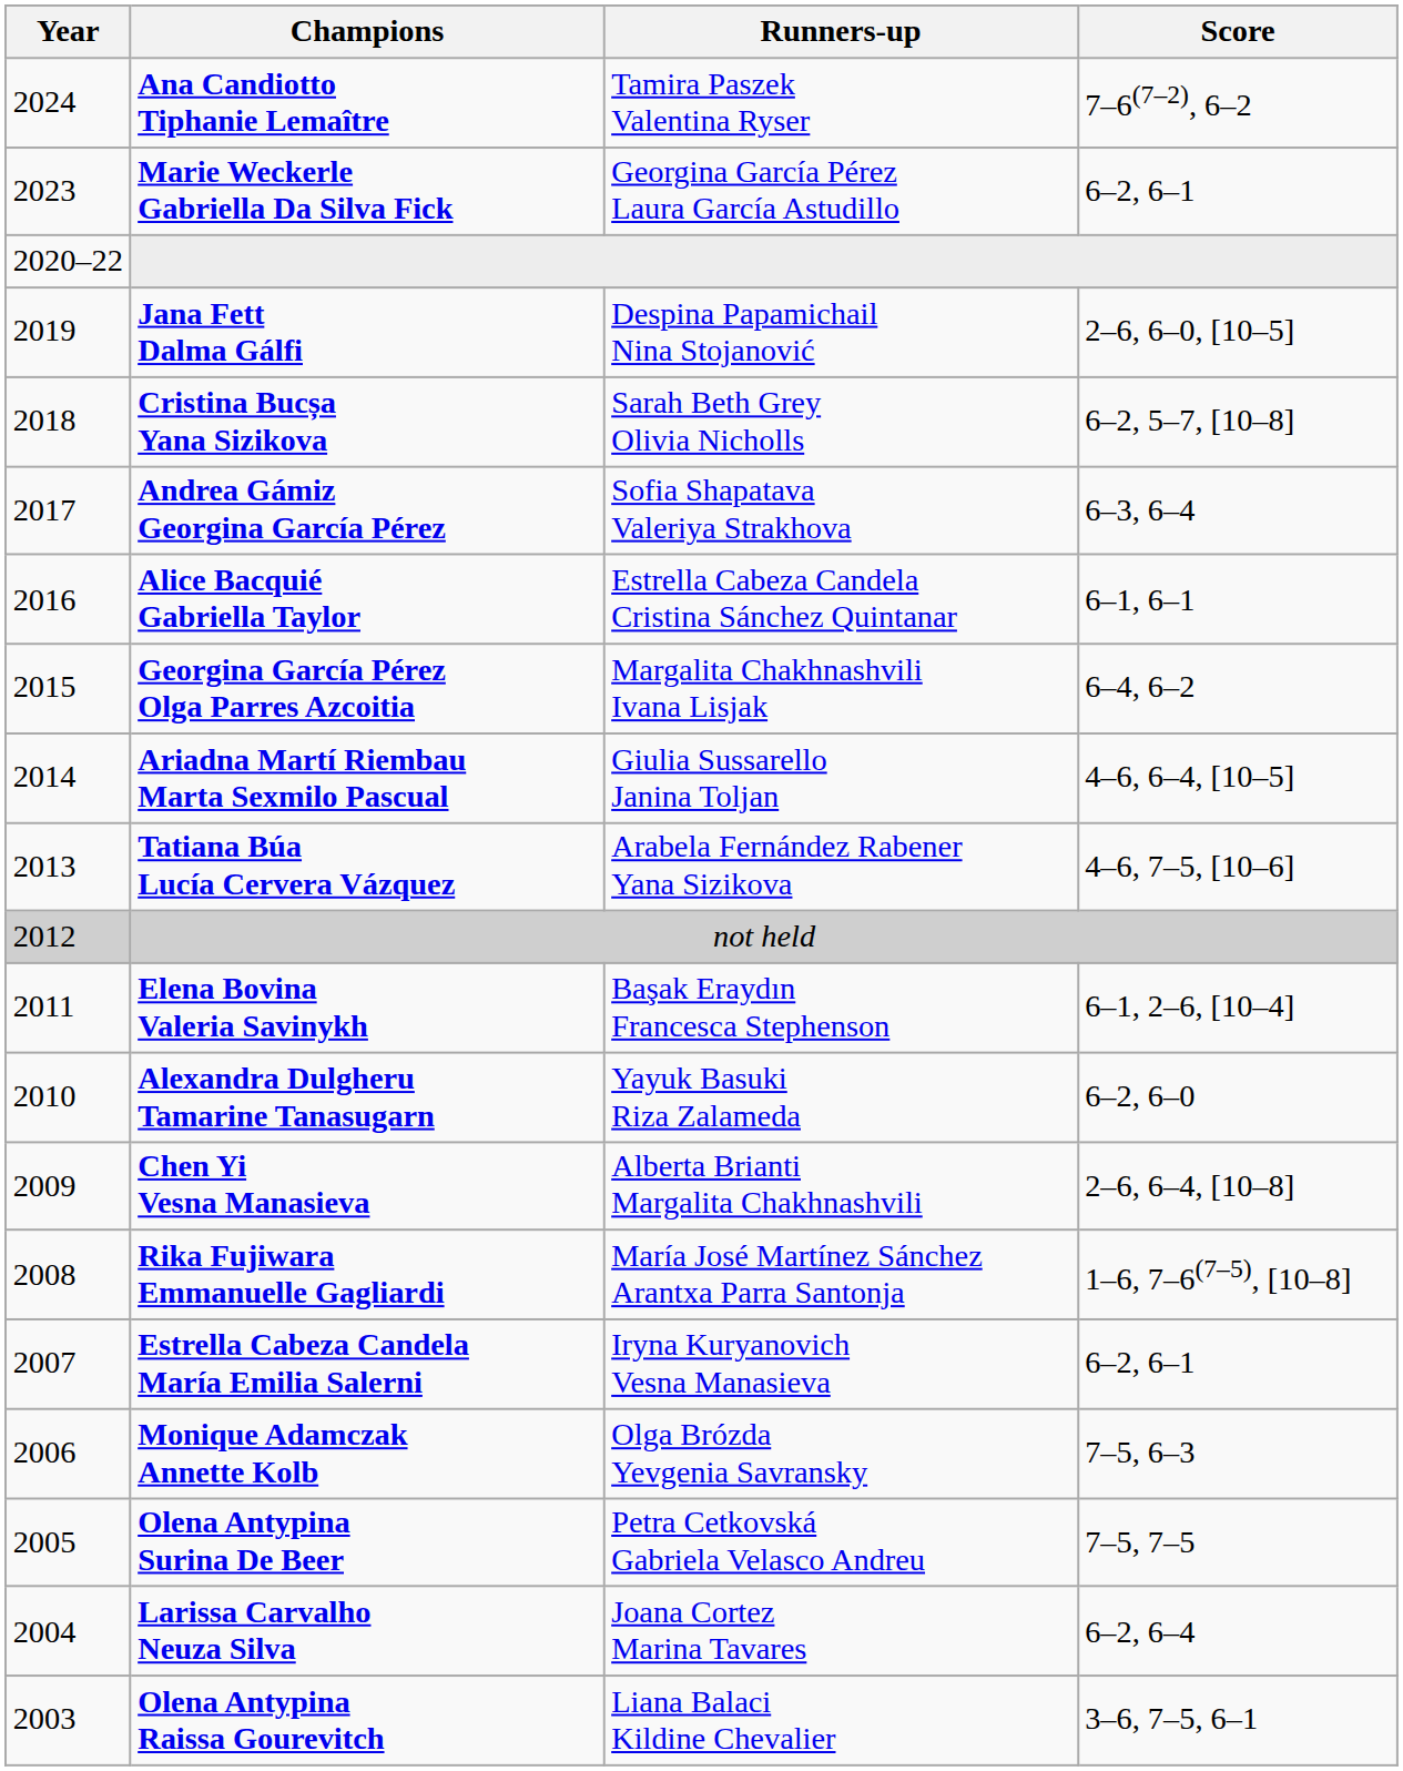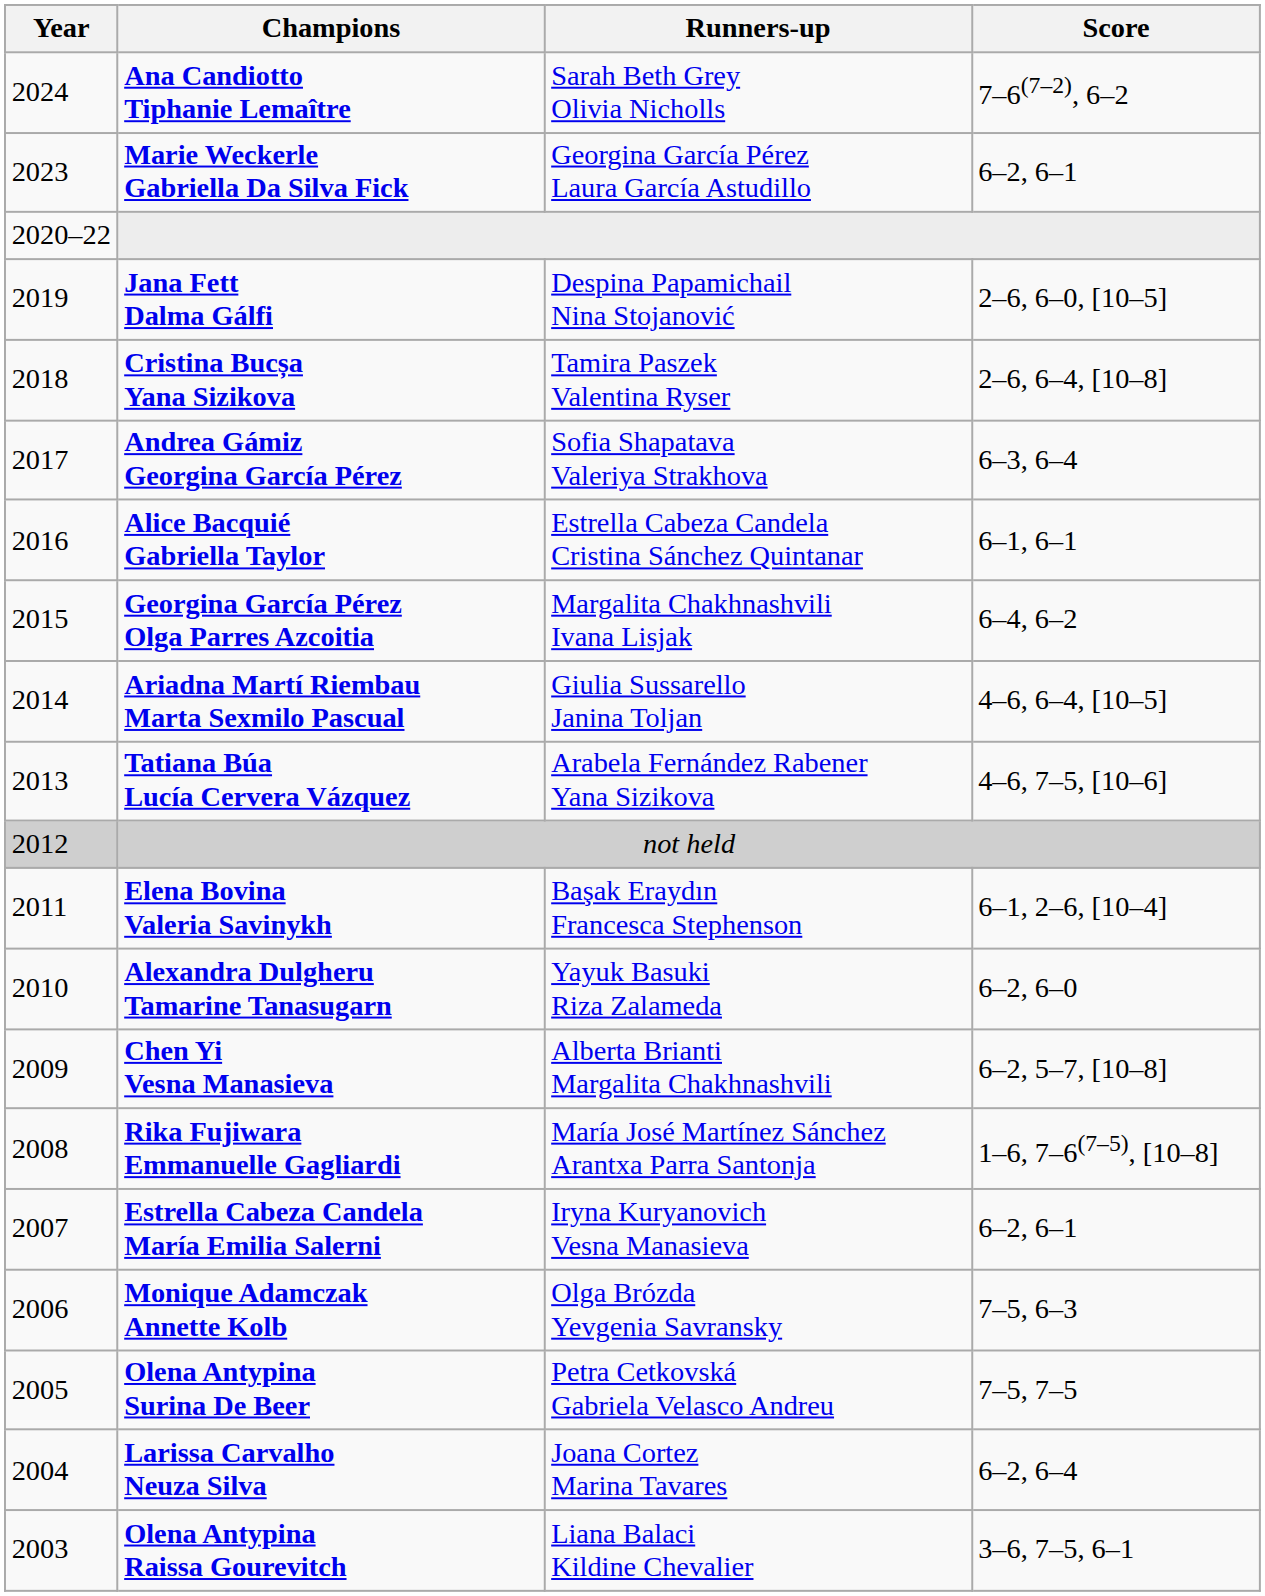Ana Candiotto Tiphanie Lemaître | Runners-up: Tamira Paszek Valentina Ryser -> Sarah Beth Grey Olivia Nicholls
Cristina Bucșa Yana Sizikova | Runners-up: Sarah Beth Grey Olivia Nicholls -> Tamira Paszek Valentina Ryser
Cristina Bucșa Yana Sizikova | Score: 6–2, 5–7, [10–8] -> 2–6, 6–4, [10–8]
Chen Yi Vesna Manasieva | Score: 2–6, 6–4, [10–8] -> 6–2, 5–7, [10–8]
